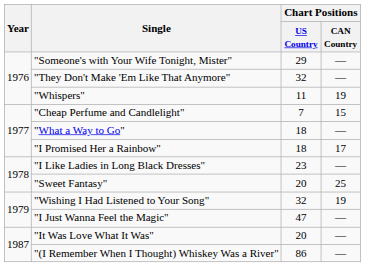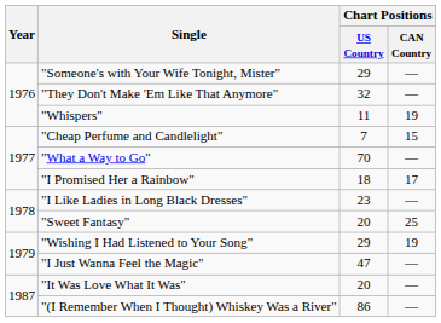"What a Way to Go" | Chart Positions / US Country: 18 -> 70
"Wishing I Had Listened to Your Song" | Chart Positions / US Country: 32 -> 29
